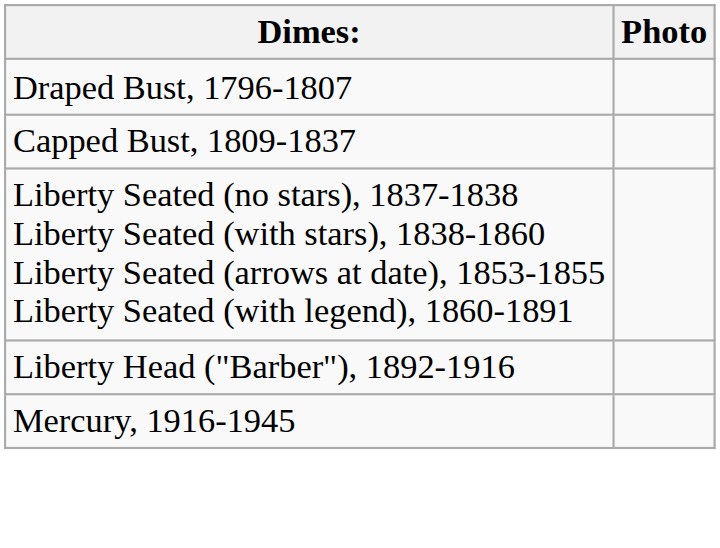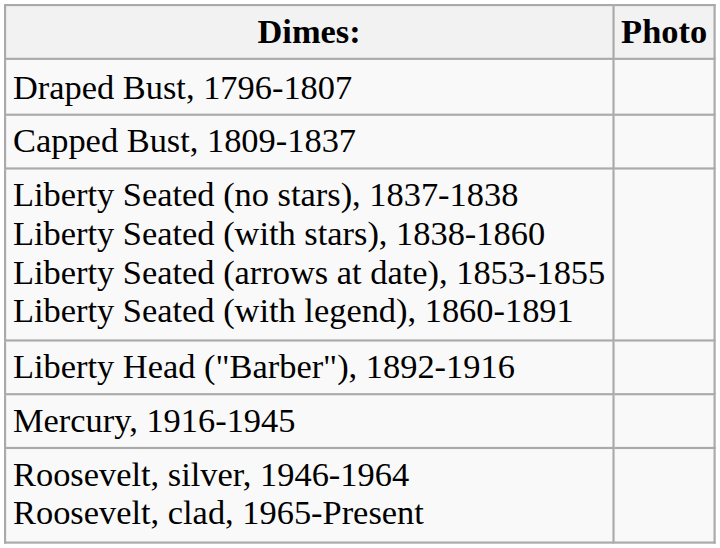+ row: Roosevelt, silver, 1946-1964 Roosevelt, clad, 1965-Present
